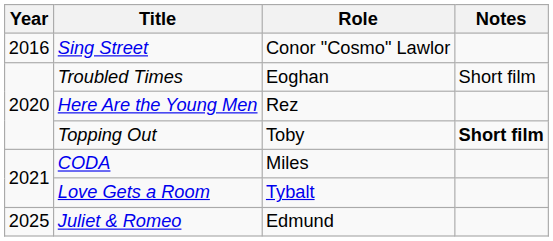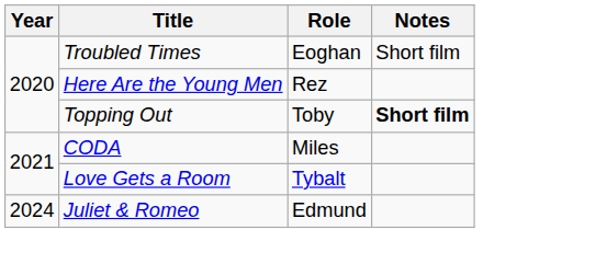- row: 2016 | Sing Street | Conor "Cosmo" Lawlor
Juliet & Romeo | Year: 2025 -> 2024
